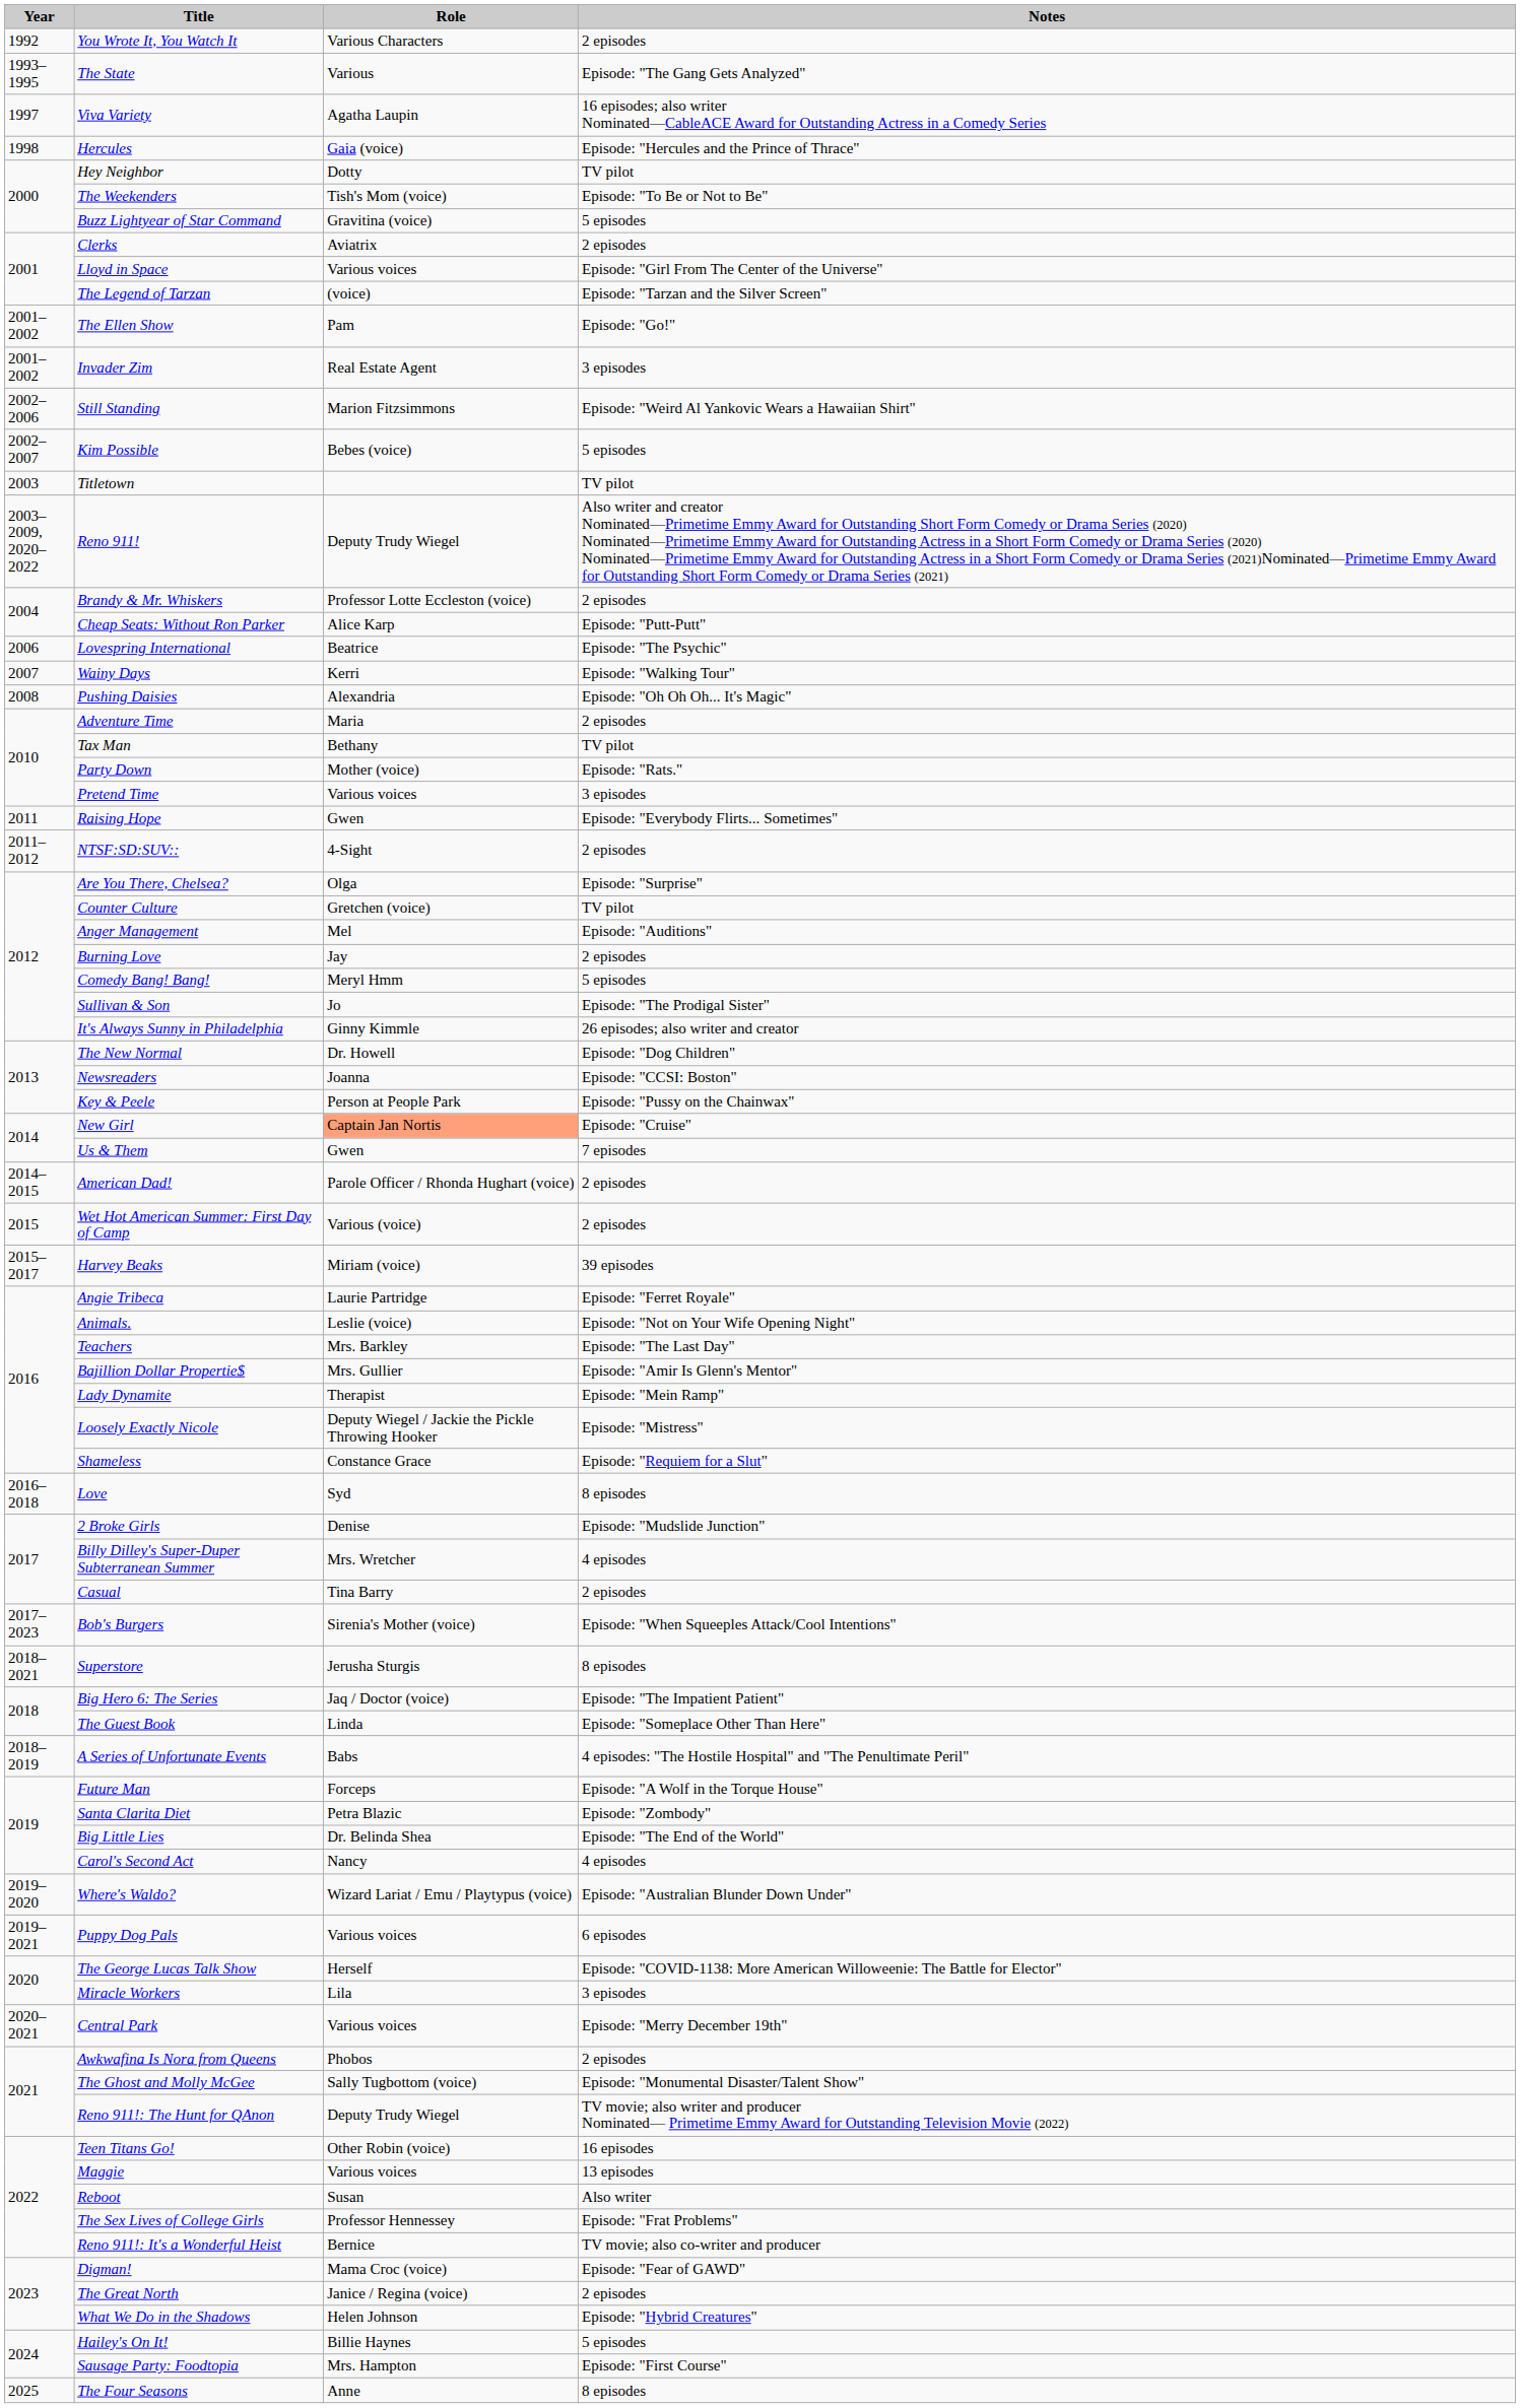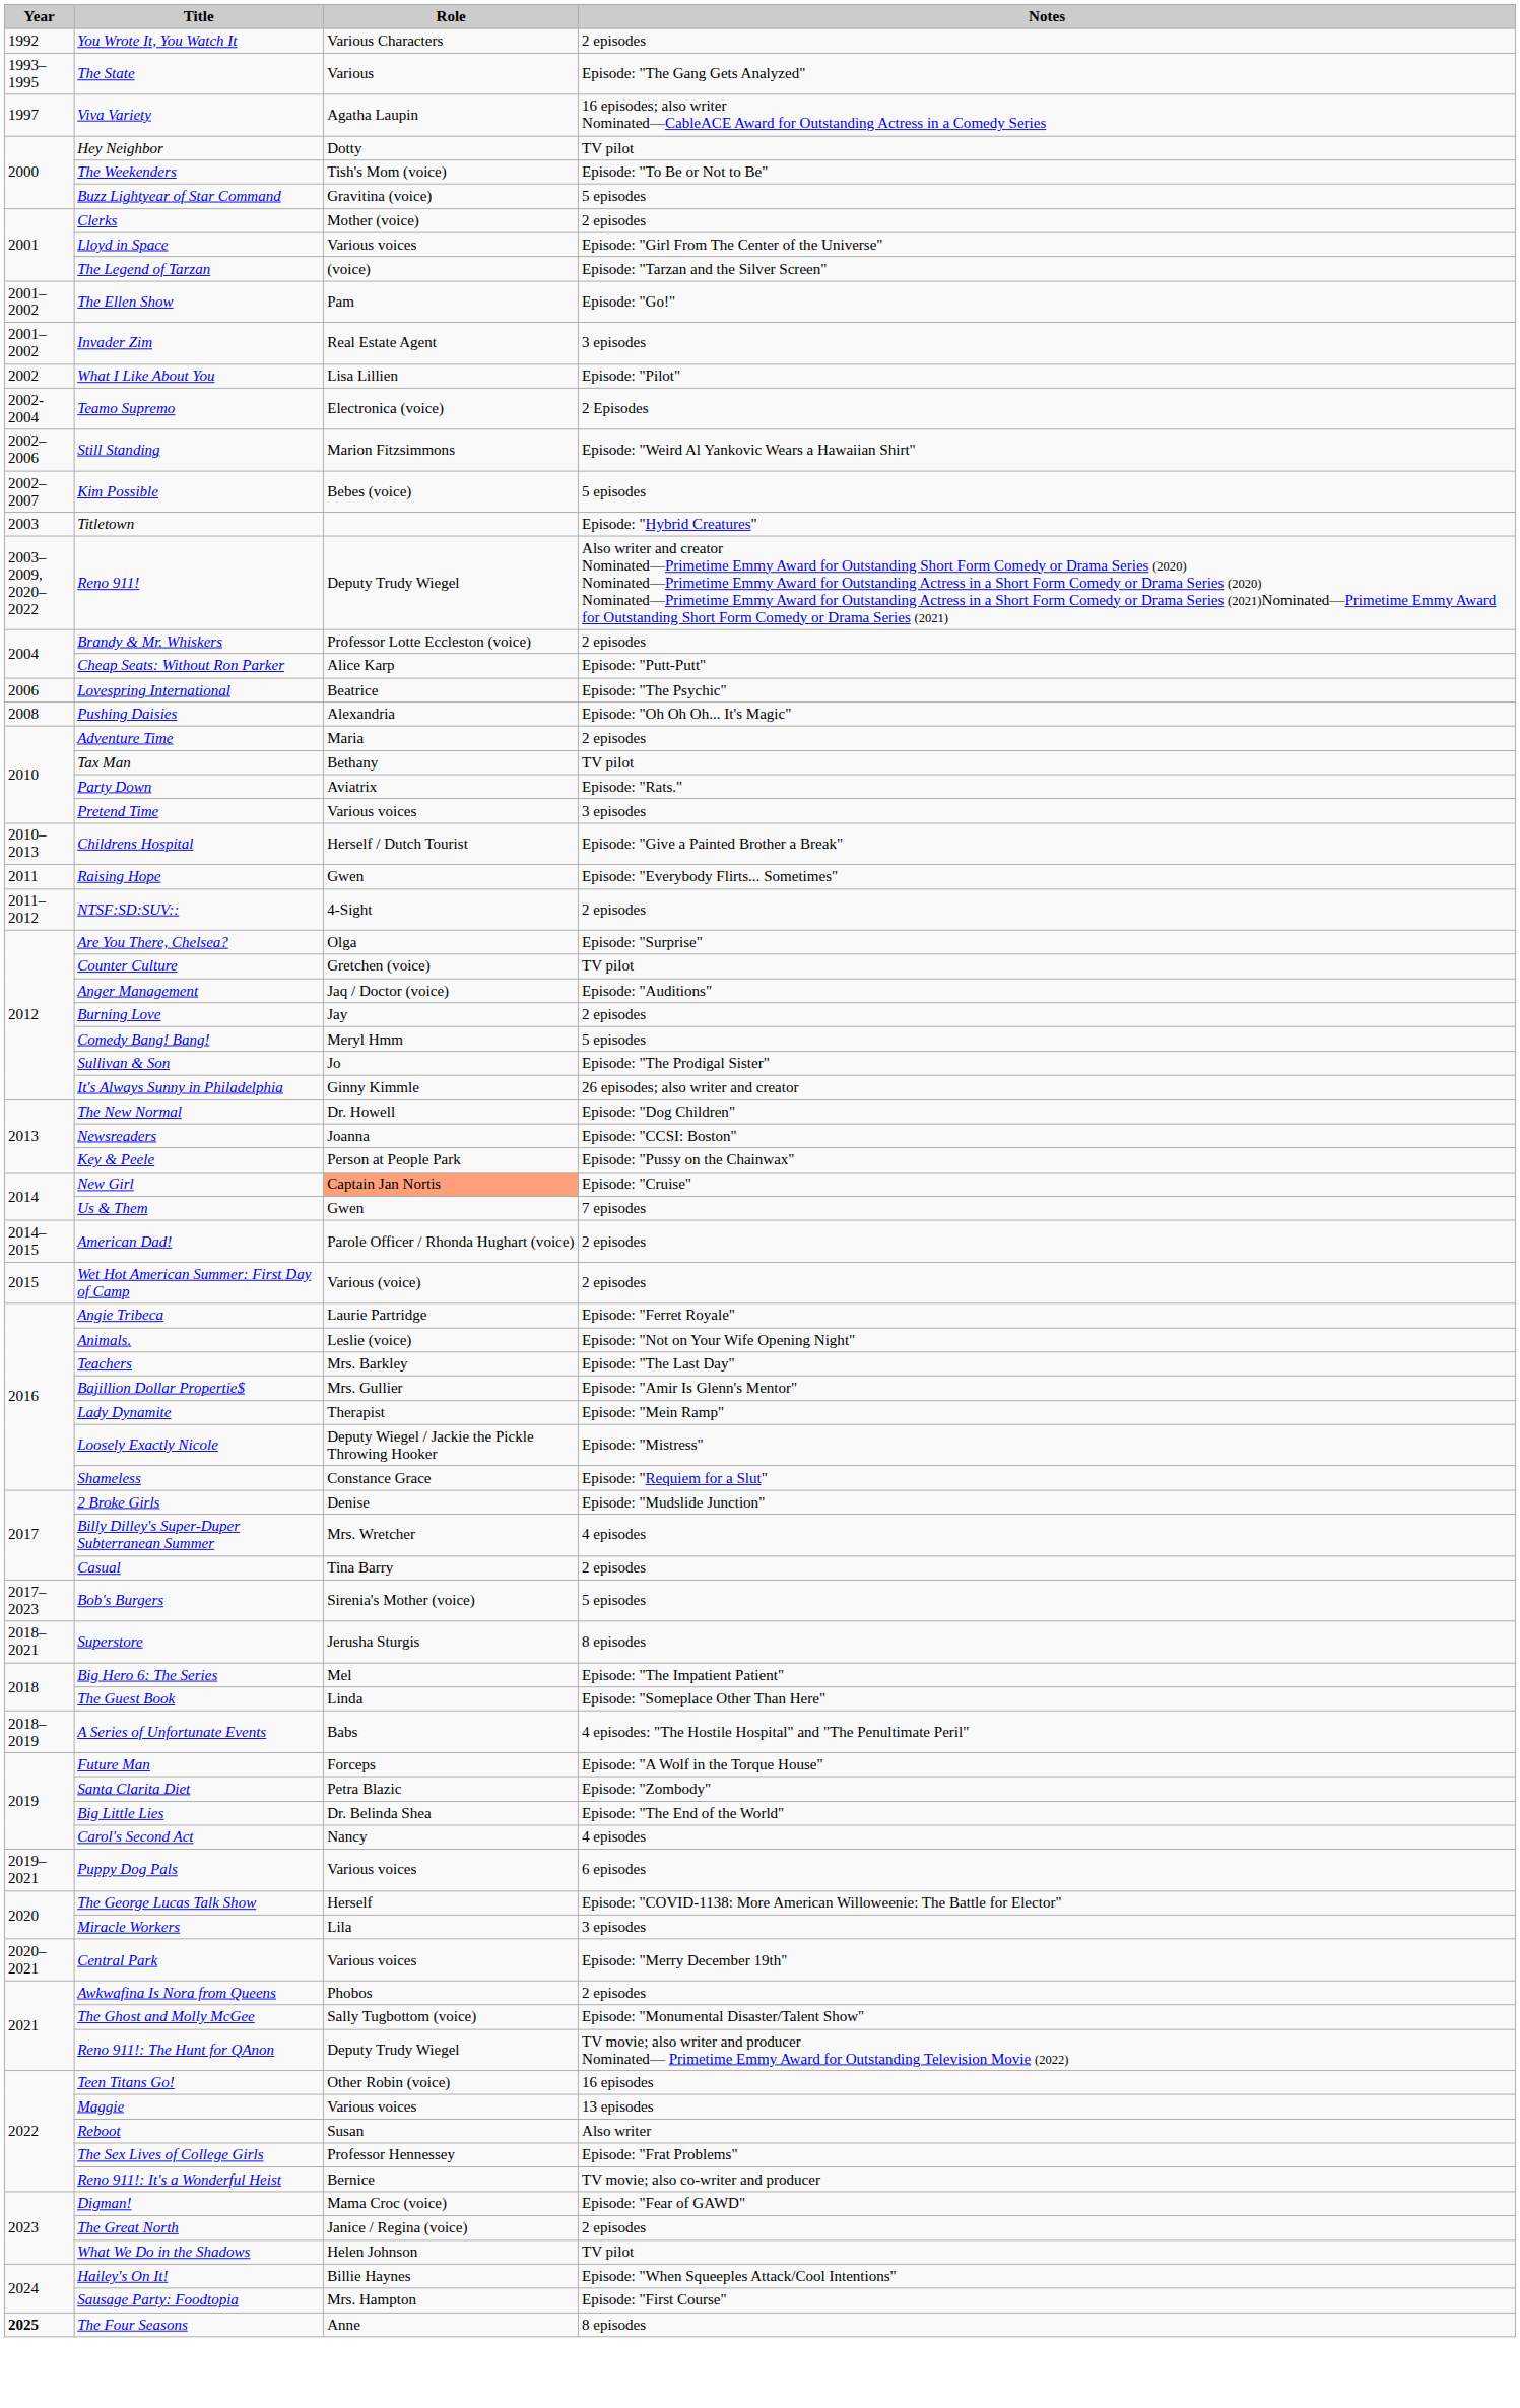- row: 1998 | Hercules | Gaia (voice) | Episode: "Hercules and the Prince of Thrace"
Clerks | Role: Aviatrix -> Mother (voice)
+ row: 2002 | What I Like About You | Lisa Lillien | Episode: "Pilot"
+ row: 2002-2004 | Teamo Supremo | Electronica (voice) | 2 Episodes
Titletown | Notes: TV pilot -> Episode: "Hybrid Creatures"
- row: 2007 | Wainy Days | Kerri | Episode: "Walking Tour"
Party Down | Role: Mother (voice) -> Aviatrix
+ row: 2010–2013 | Childrens Hospital | Herself / Dutch Tourist | Episode: "Give a Painted Brother a Break"
Anger Management | Role: Mel -> Jaq / Doctor (voice)
- row: 2015–2017 | Harvey Beaks | Miriam (voice) | 39 episodes
- row: 2016–2018 | Love | Syd | 8 episodes
Bob's Burgers | Notes: Episode: "When Squeeples Attack/Cool Intentions" -> 5 episodes
Big Hero 6: The Series | Role: Jaq / Doctor (voice) -> Mel
- row: 2019–2020 | Where's Waldo? | Wizard Lariat / Emu / Playtypus (voice) | Episode: "Australian Blunder Down Under"
What We Do in the Shadows | Notes: Episode: "Hybrid Creatures" -> TV pilot
Hailey's On It! | Notes: 5 episodes -> Episode: "When Squeeples Attack/Cool Intentions"
The Four Seasons | Year: normal -> bold
